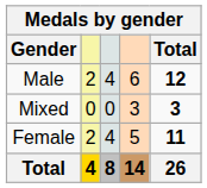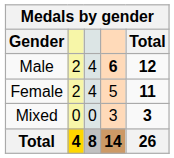Male | column 4: normal -> bold
rows swapped: Female <-> Mixed
